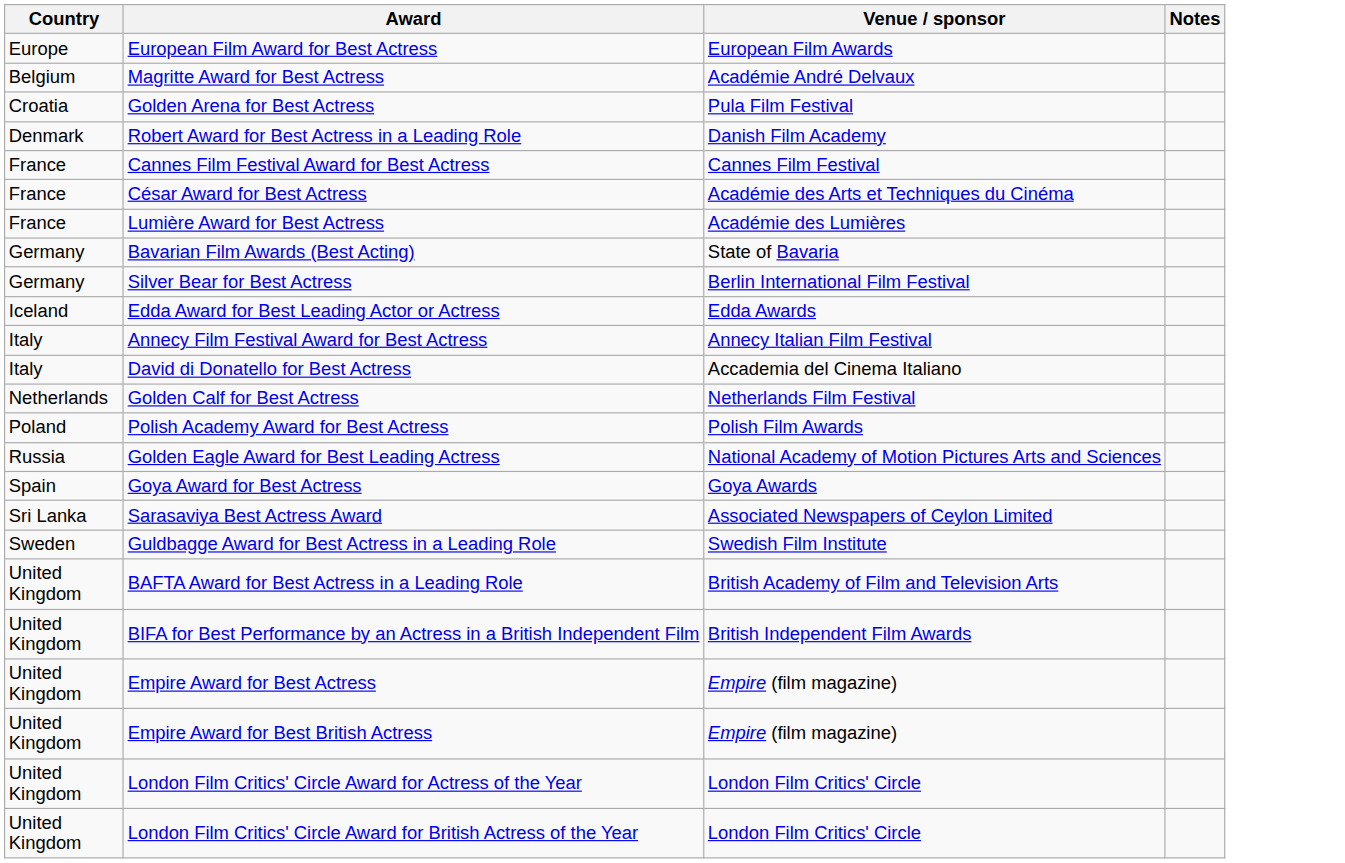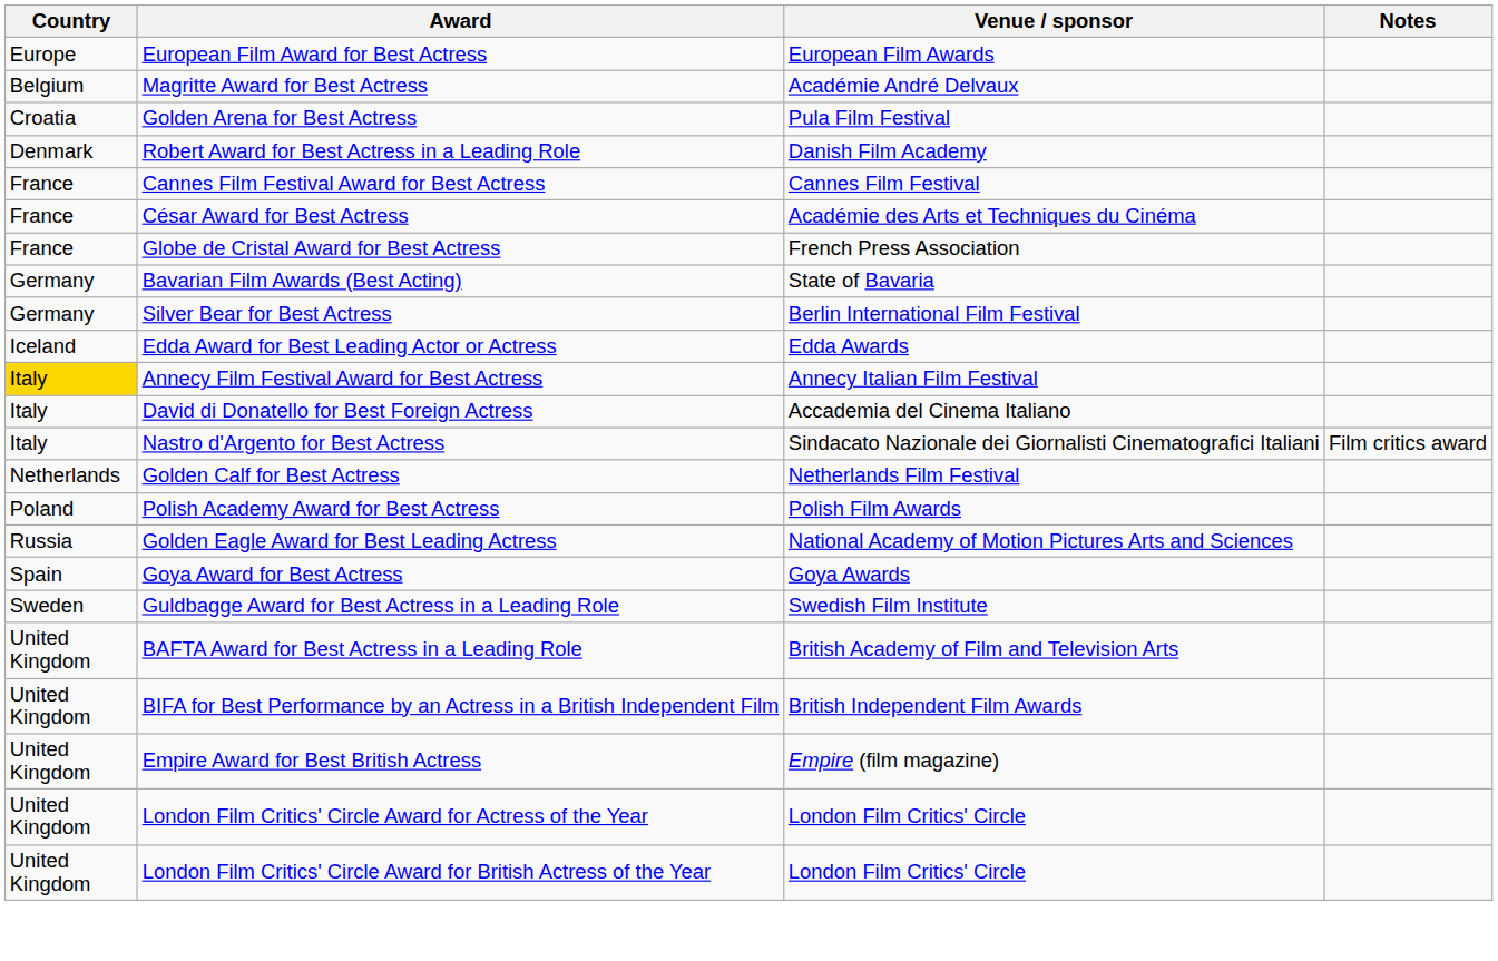+ row: France | Globe de Cristal Award for Best Actress | French Press Association
- row: France | Lumière Award for Best Actress | Académie des Lumières
Annecy Film Festival Award for Best Actress | Country: no background -> gold background
- row: Italy | David di Donatello for Best Actress | Accademia del Cinema Italiano
+ row: Italy | David di Donatello for Best Foreign Actress | Accademia del Cinema Italiano
+ row: Italy | Nastro d'Argento for Best Actress | Sindacato Nazionale dei Giornalisti Cinematografici Italiani | Film critics award
- row: Sri Lanka | Sarasaviya Best Actress Award | Associated Newspapers of Ceylon Limited
- row: United Kingdom | Empire Award for Best Actress | Empire (film magazine)
